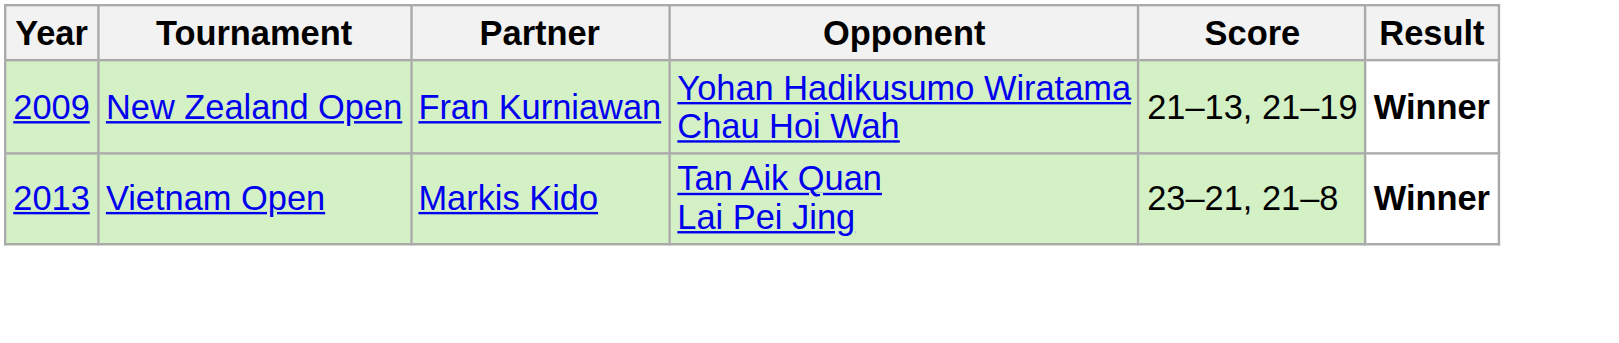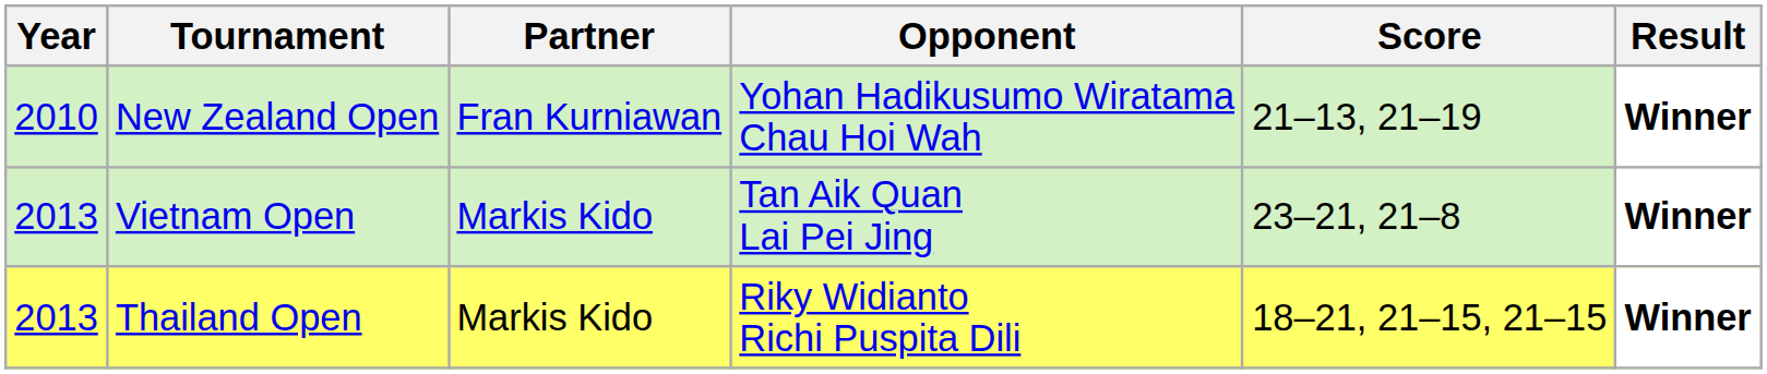New Zealand Open | Year: 2009 -> 2010
+ row: 2013 | Thailand Open | Markis Kido | Riky Widianto Richi Puspita Dili | 18–21, 21–15, 21–15 | Winner
